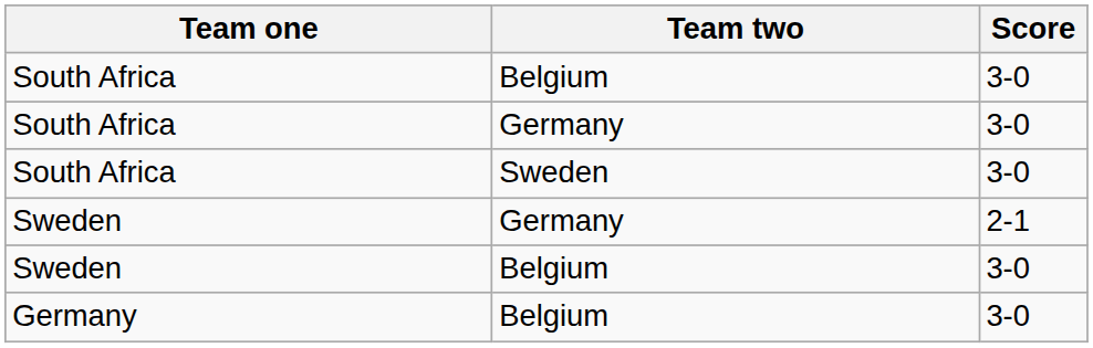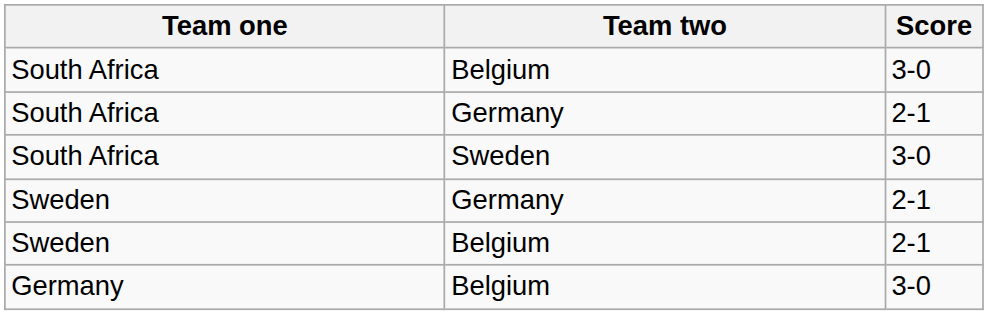South Africa / Germany | Score: 3-0 -> 2-1
Sweden / Belgium | Score: 3-0 -> 2-1
